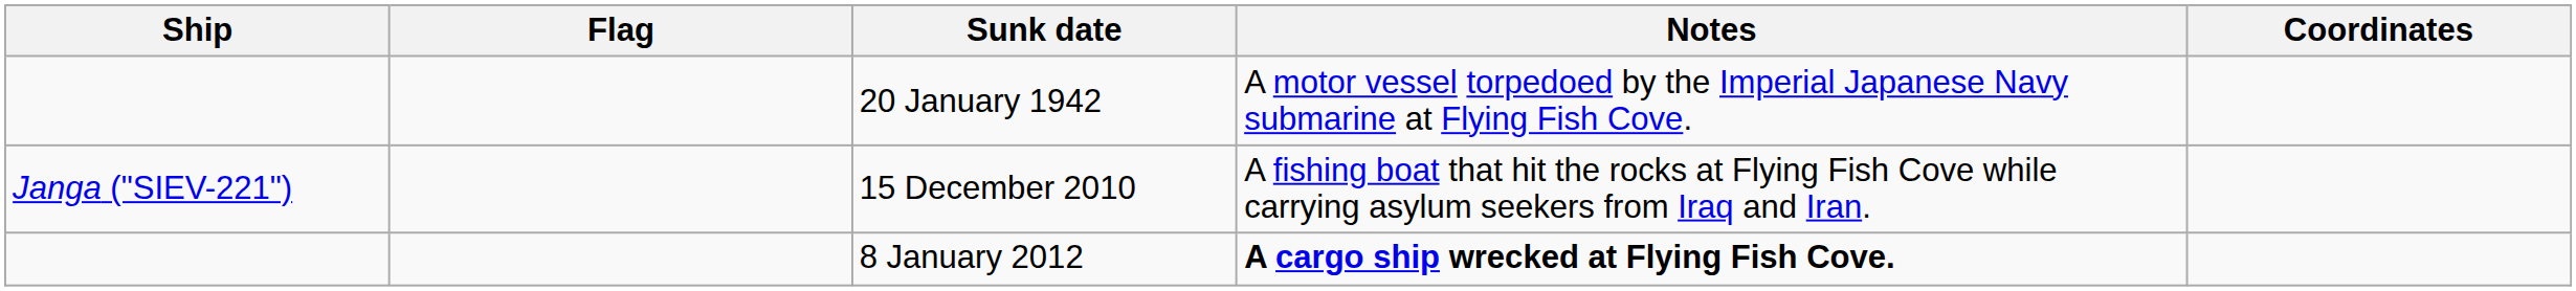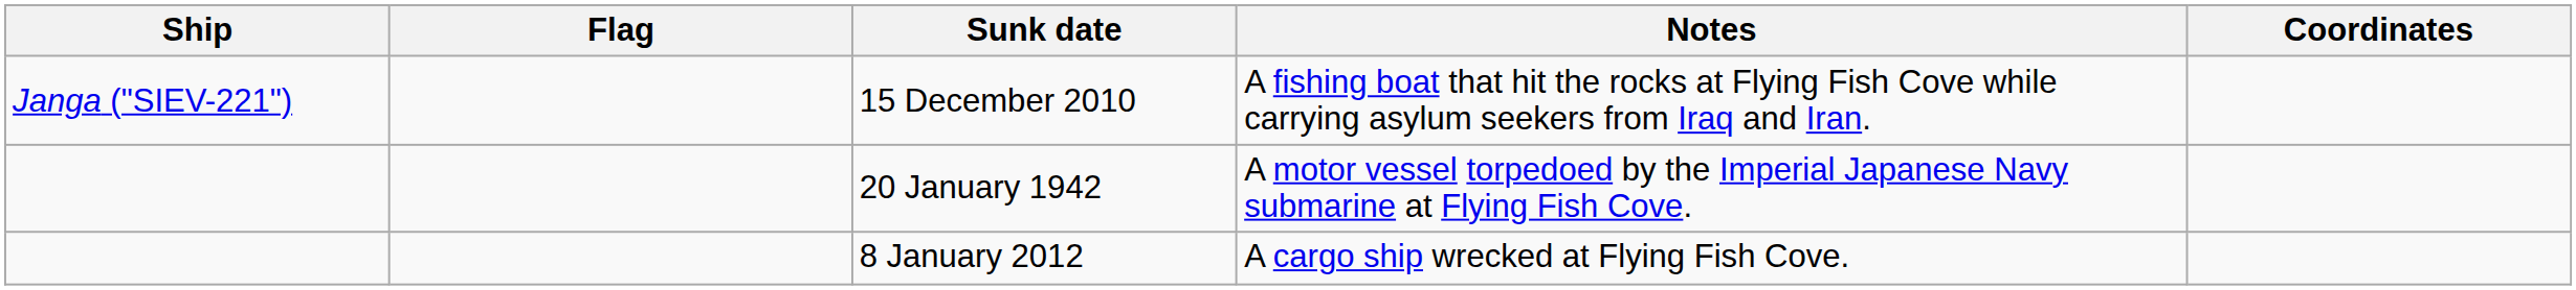rows swapped: 20 January 1942 <-> 15 December 2010
8 January 2012 | Notes: bold -> normal
